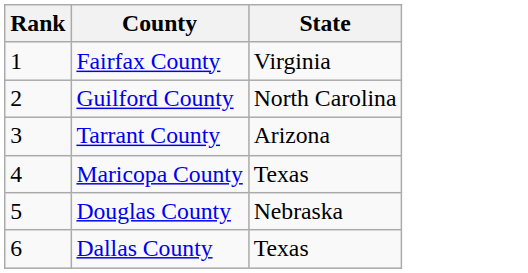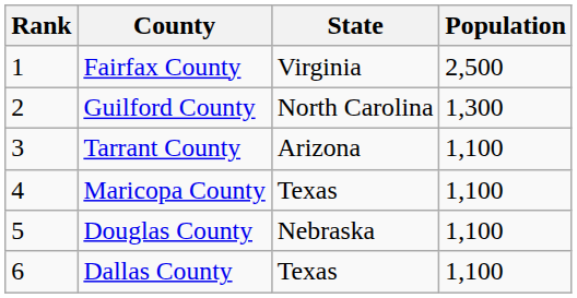+ column: Population | 2,500 | 1,300 | 1,100 | 1,100 | 1,100 | 1,100
